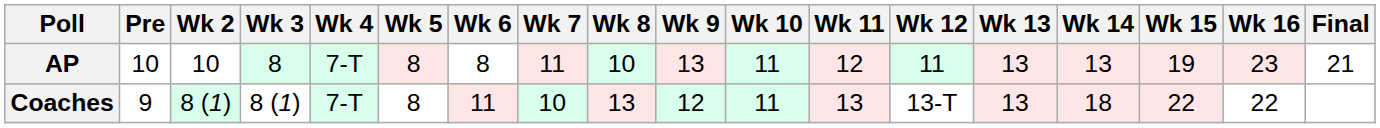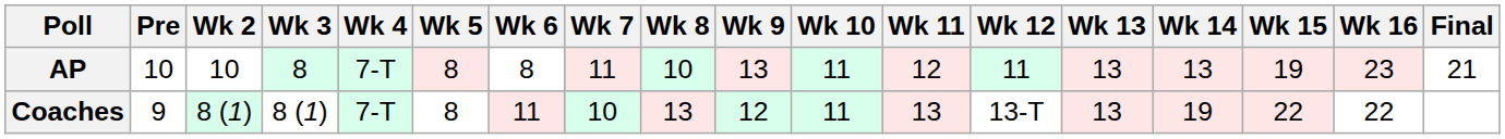Coaches | Wk 14: 18 -> 19
